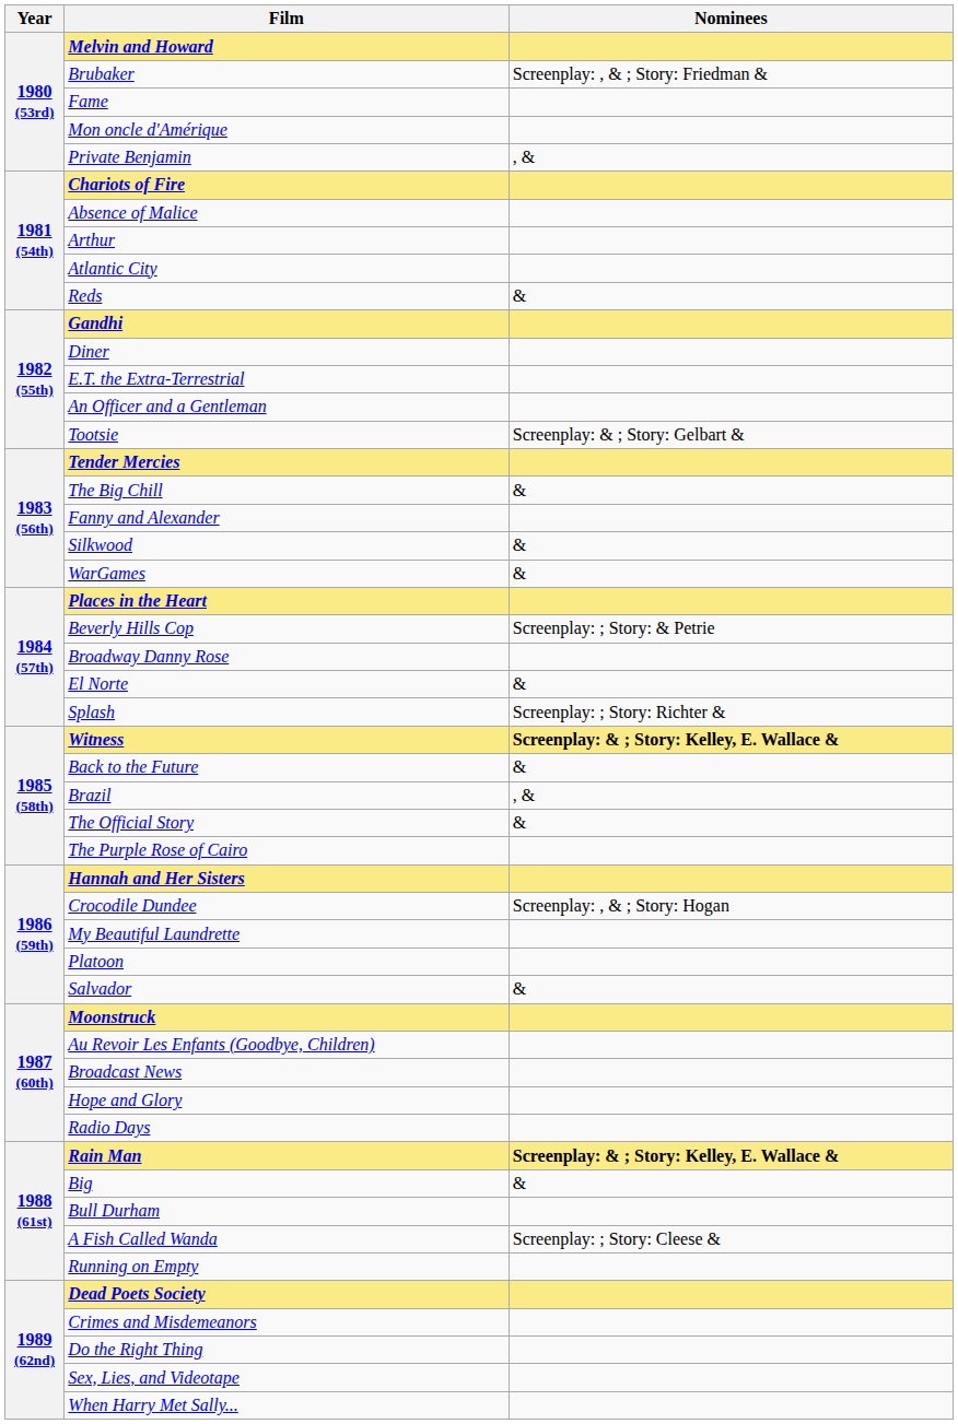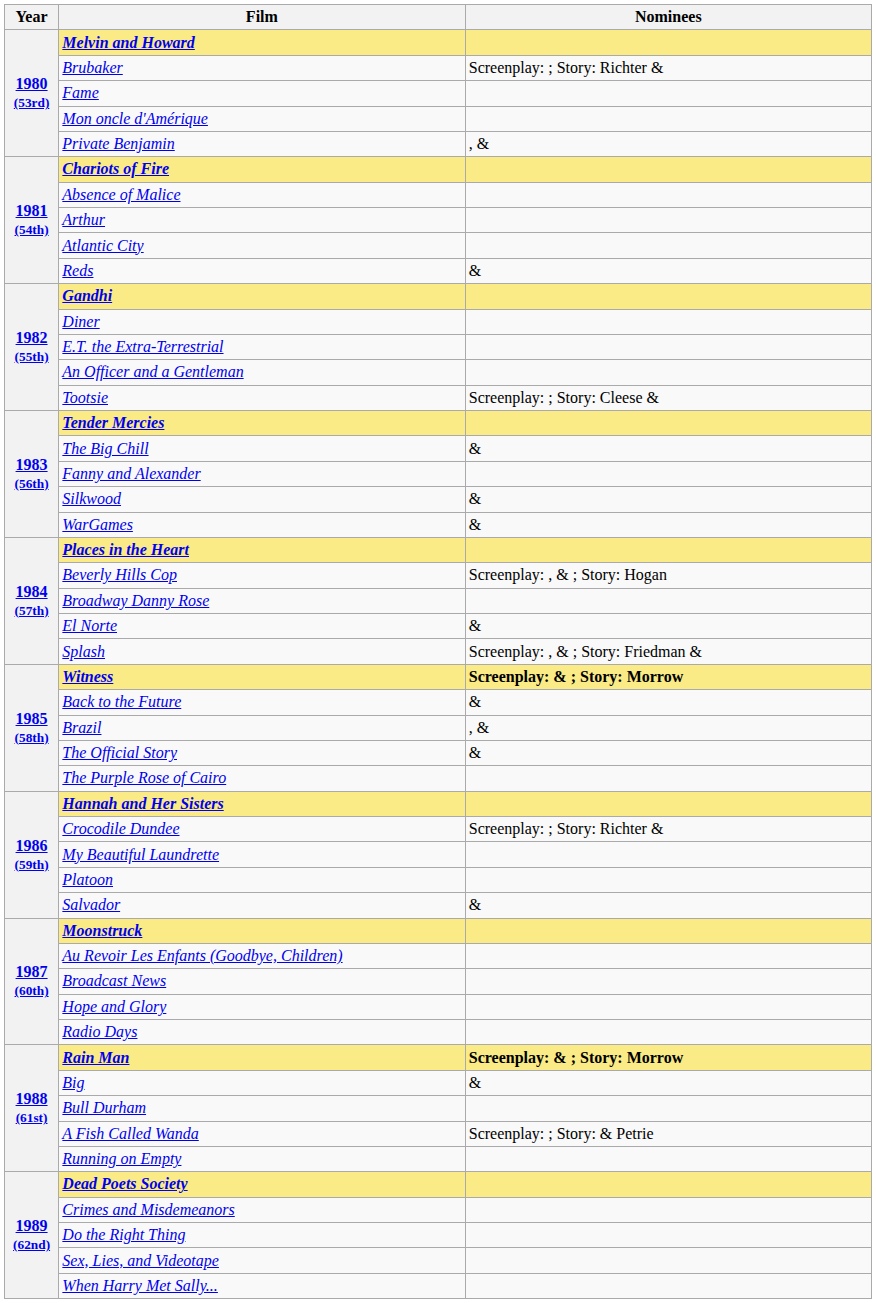Brubaker | Nominees: Screenplay: , & ; Story: Friedman & -> Screenplay: ; Story: Richter &
Tootsie | Nominees: Screenplay: & ; Story: Gelbart & -> Screenplay: ; Story: Cleese &
Beverly Hills Cop | Nominees: Screenplay: ; Story: & Petrie -> Screenplay: , & ; Story: Hogan
Splash | Nominees: Screenplay: ; Story: Richter & -> Screenplay: , & ; Story: Friedman &
Witness | Nominees: Screenplay: & ; Story: Kelley, E. Wallace & -> Screenplay: & ; Story: Morrow
Crocodile Dundee | Nominees: Screenplay: , & ; Story: Hogan -> Screenplay: ; Story: Richter &
Rain Man | Nominees: Screenplay: & ; Story: Kelley, E. Wallace & -> Screenplay: & ; Story: Morrow
A Fish Called Wanda | Nominees: Screenplay: ; Story: Cleese & -> Screenplay: ; Story: & Petrie
